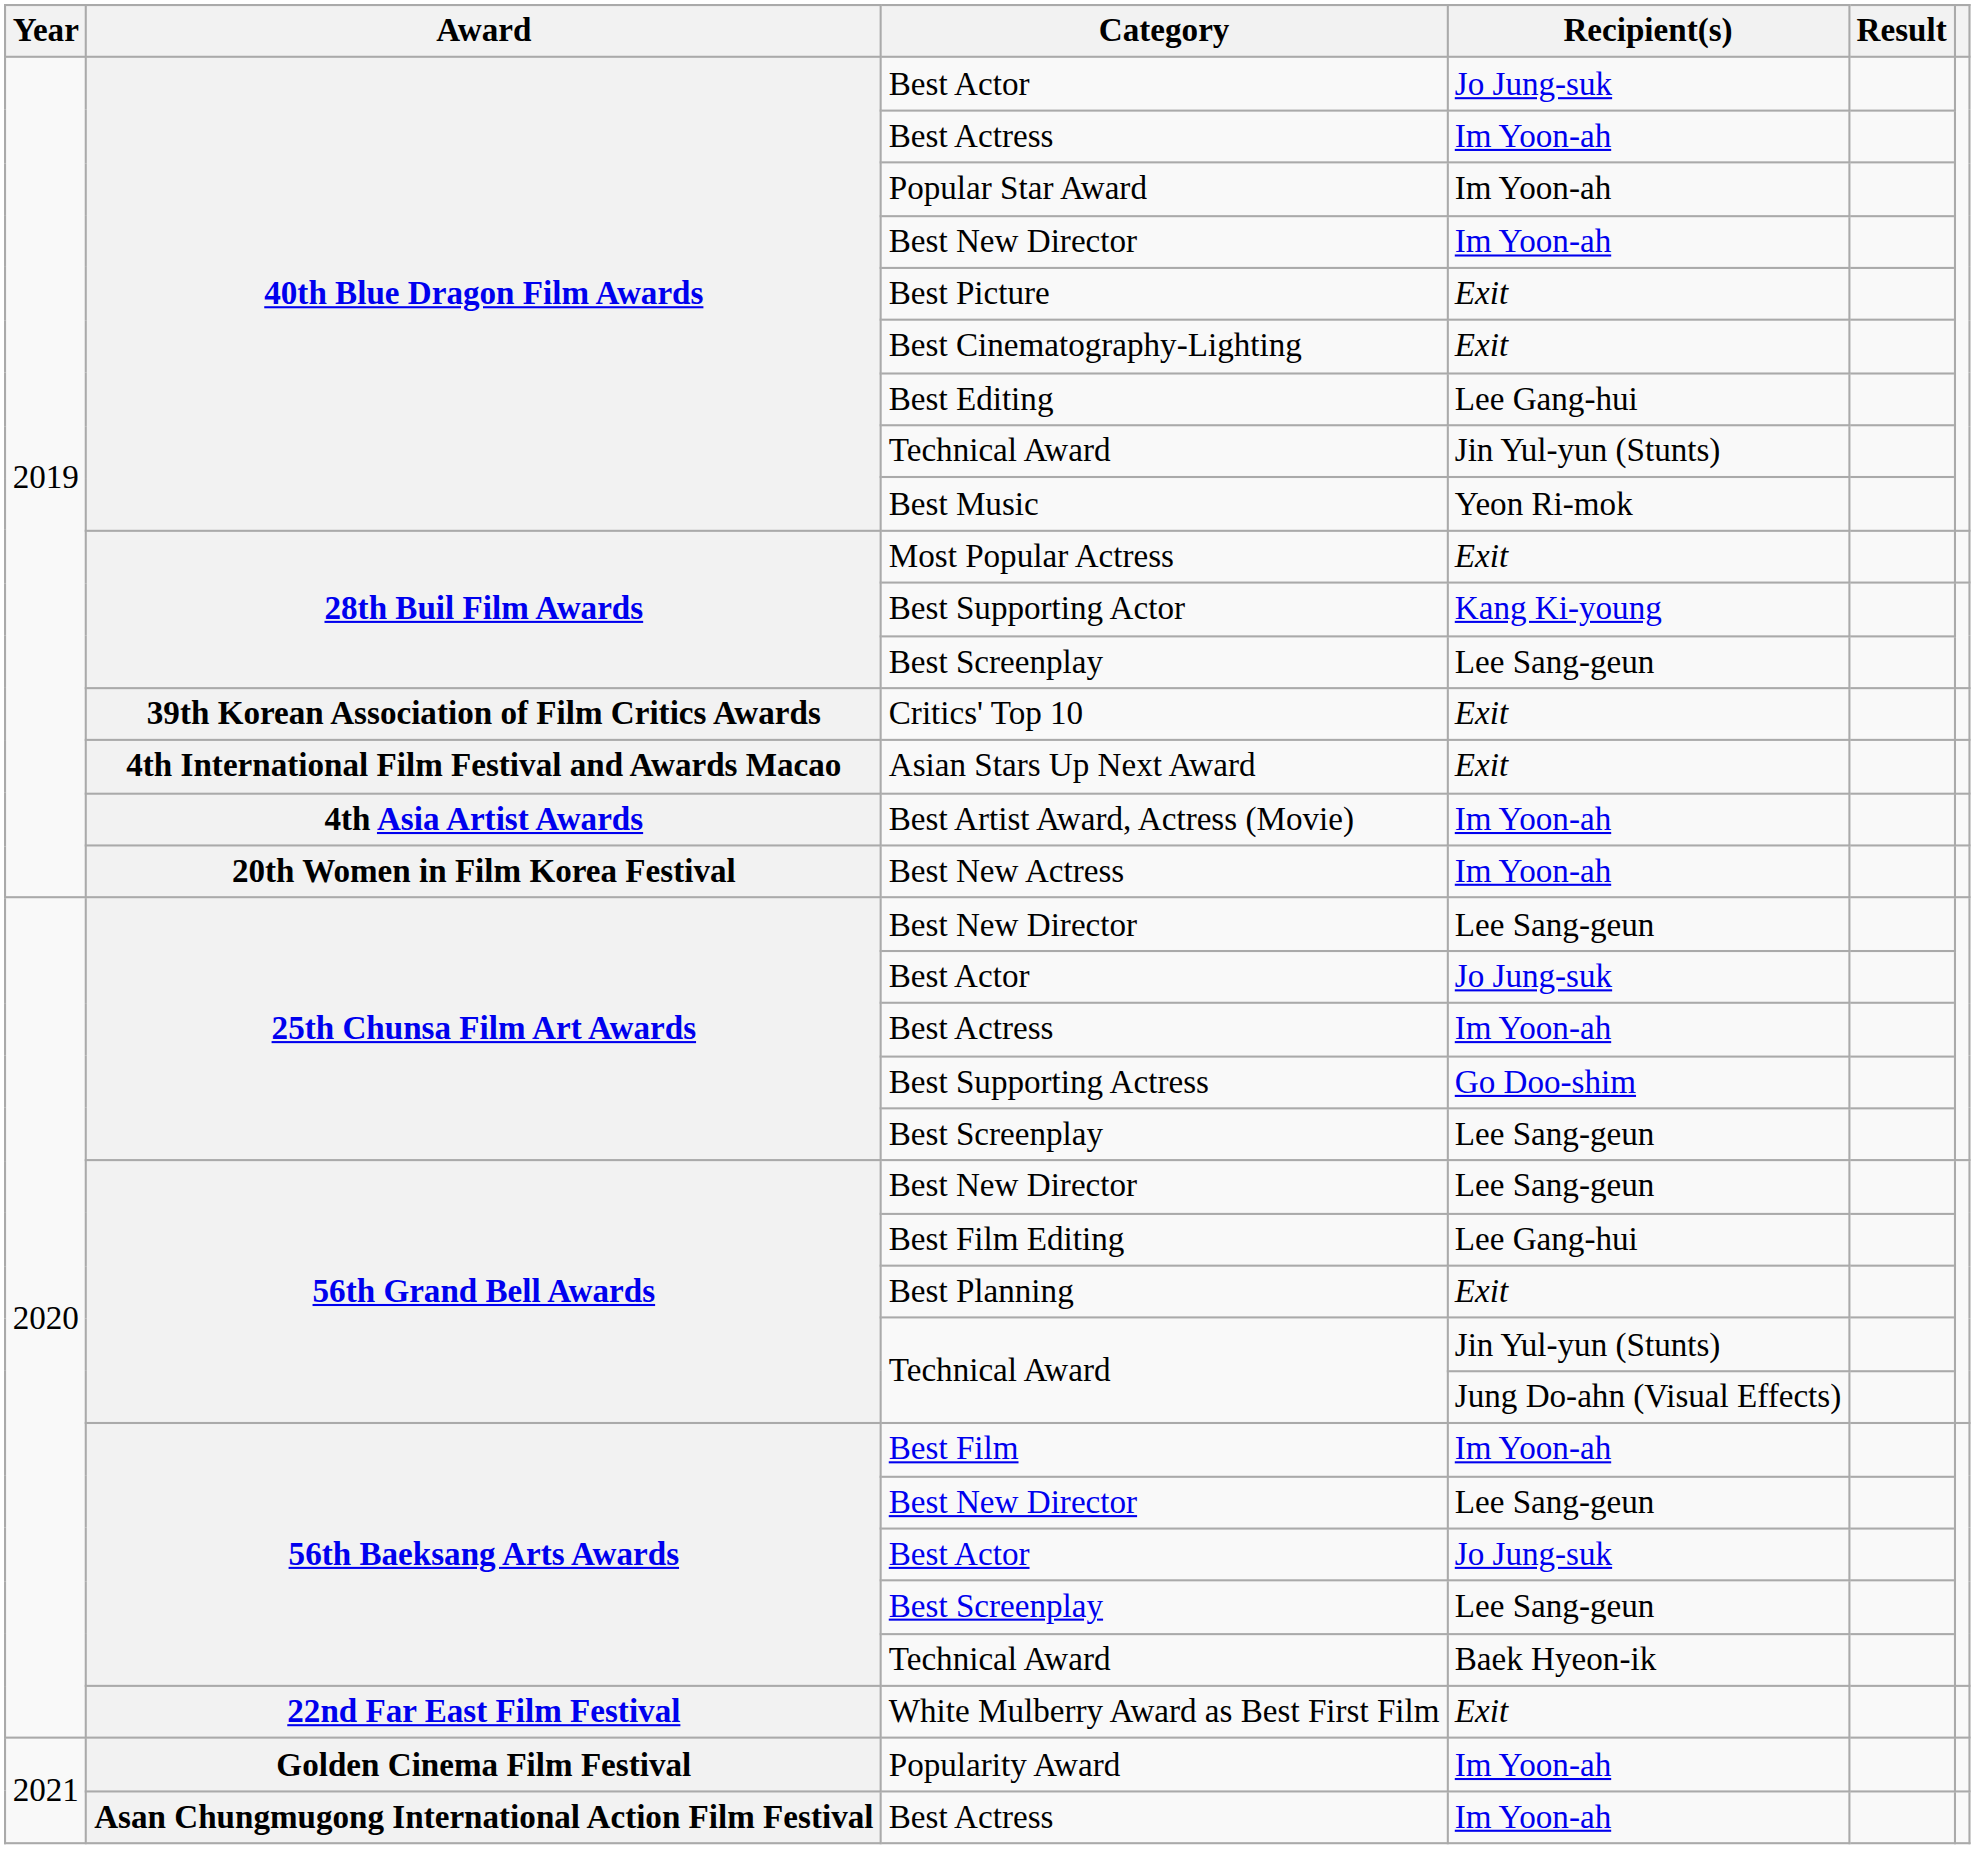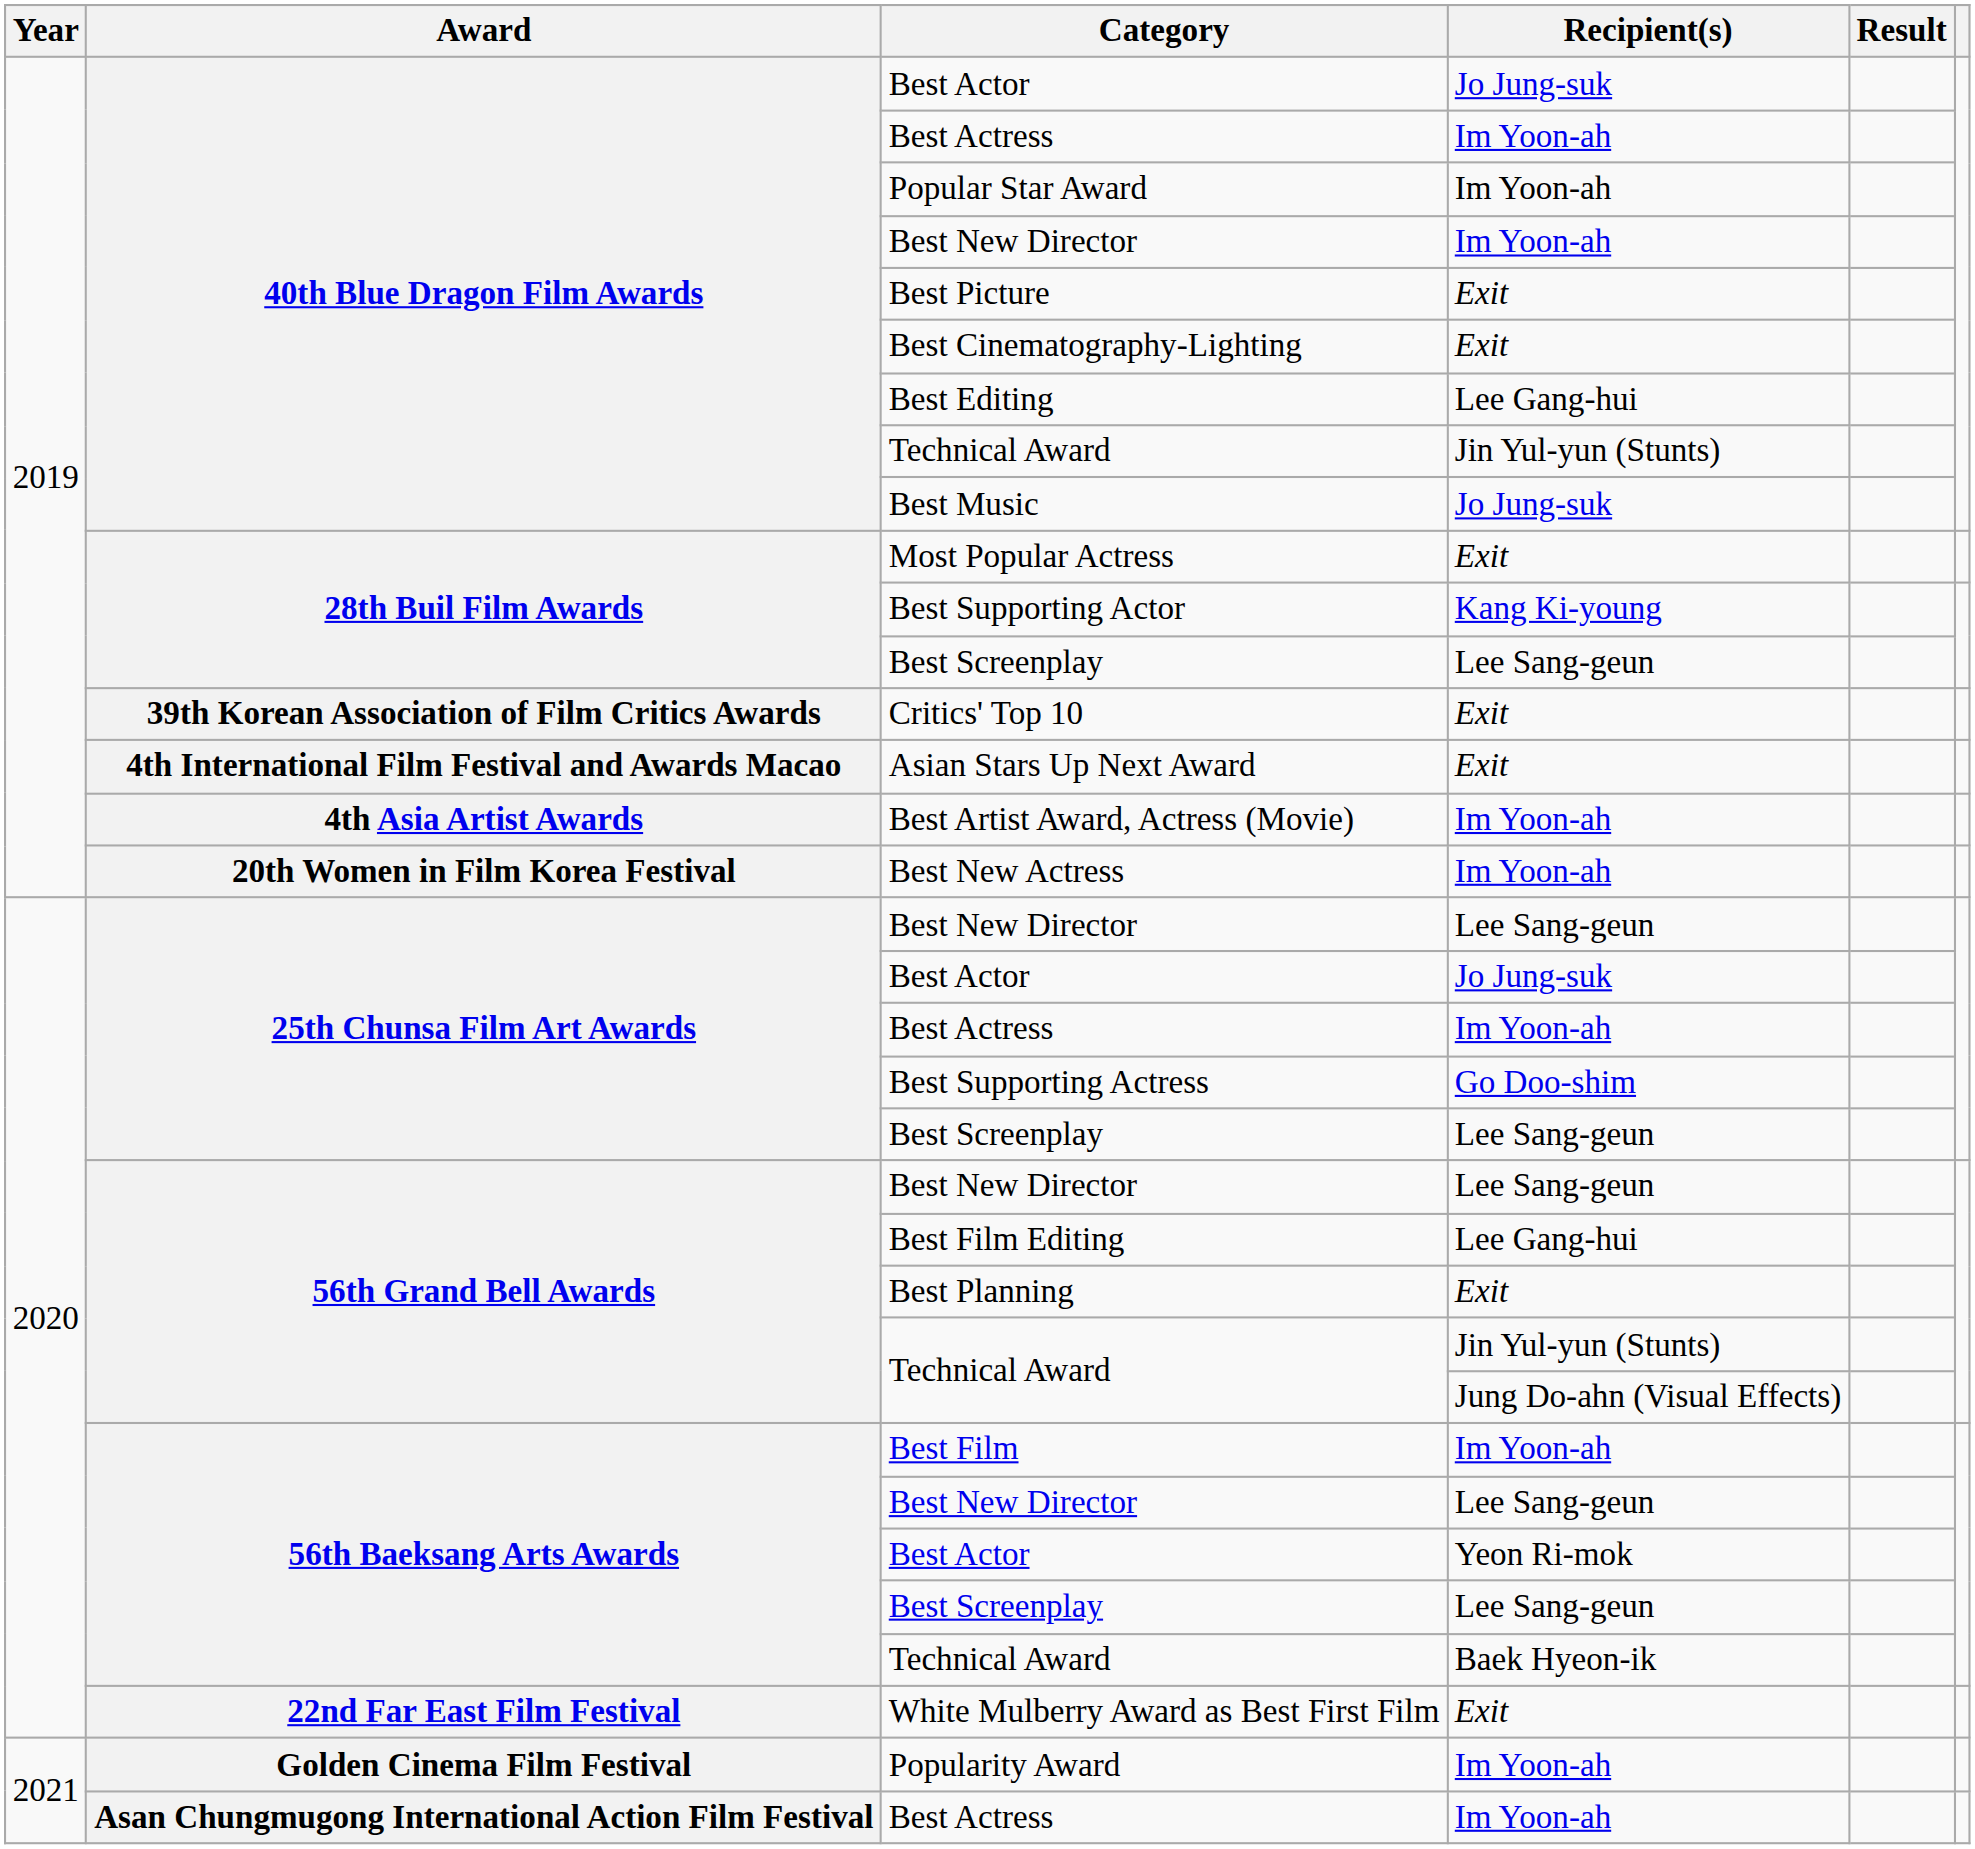Best Music | Recipient(s): Yeon Ri-mok -> Jo Jung-suk
56th Baeksang Arts Awards / Best Actor | Recipient(s): Jo Jung-suk -> Yeon Ri-mok
